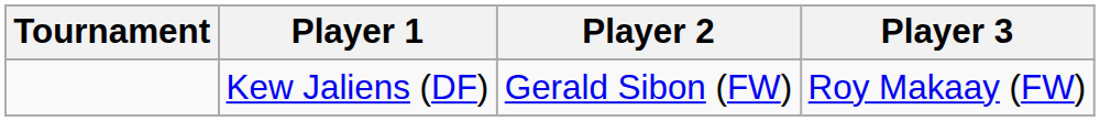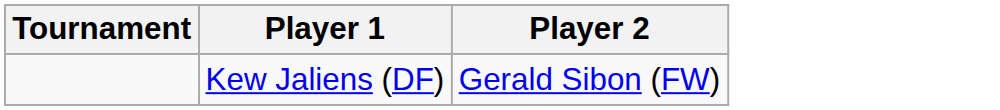- column: Player 3 | Roy Makaay (FW)
